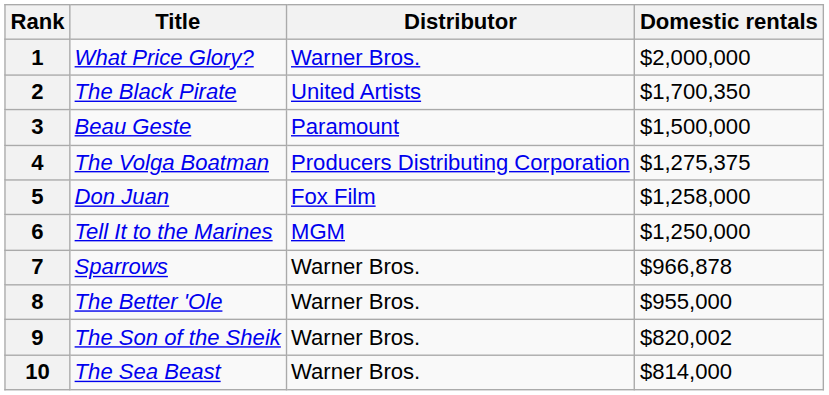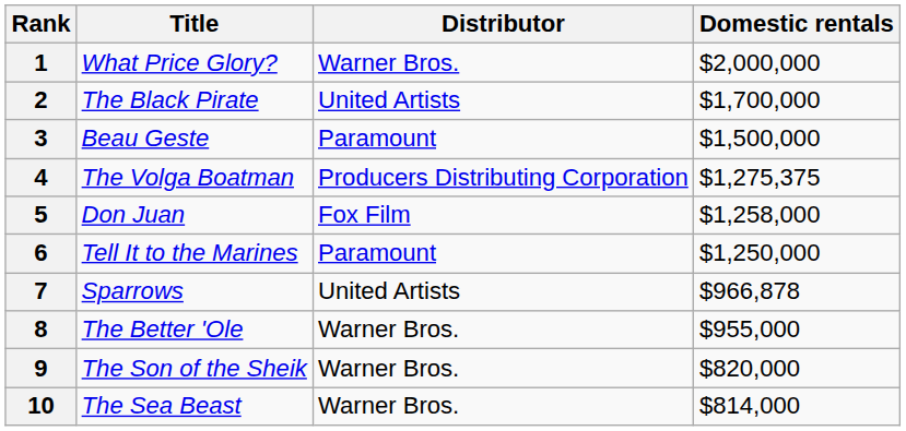2 | Domestic rentals: $1,700,350 -> $1,700,000
6 | Distributor: MGM -> Paramount
7 | Distributor: Warner Bros. -> United Artists
9 | Domestic rentals: $820,002 -> $820,000
